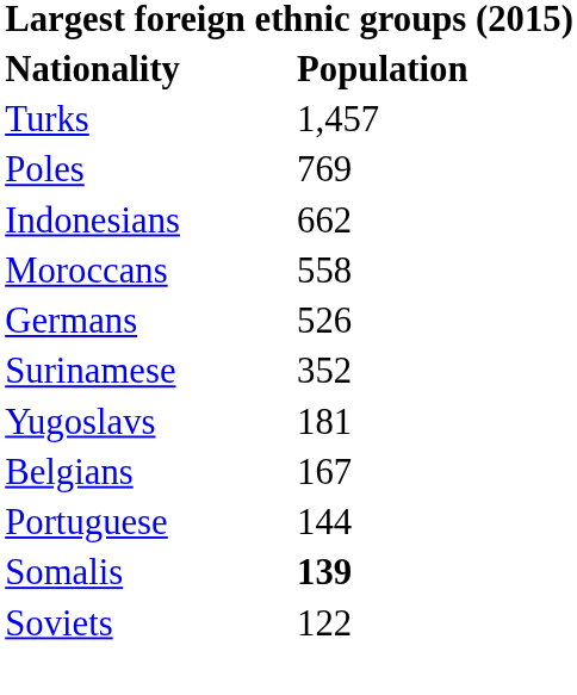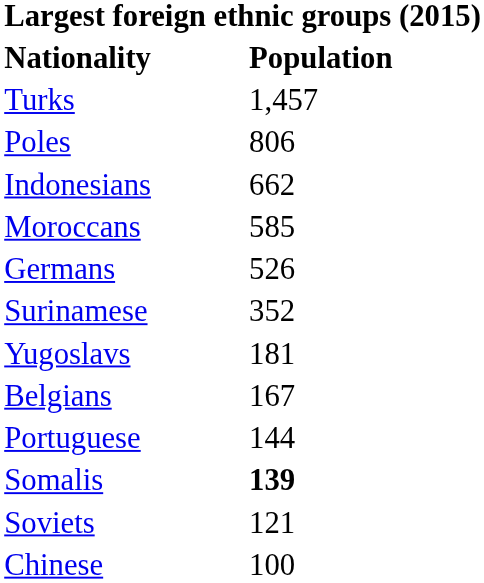Poles | Population: 769 -> 806
Moroccans | Population: 558 -> 585
Soviets | Population: 122 -> 121
+ row: Chinese | 100
